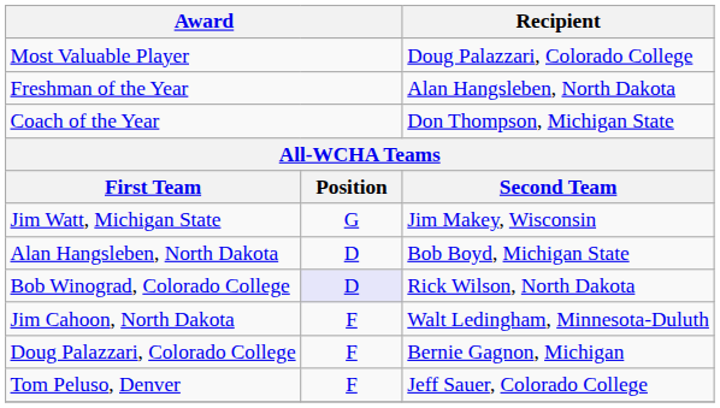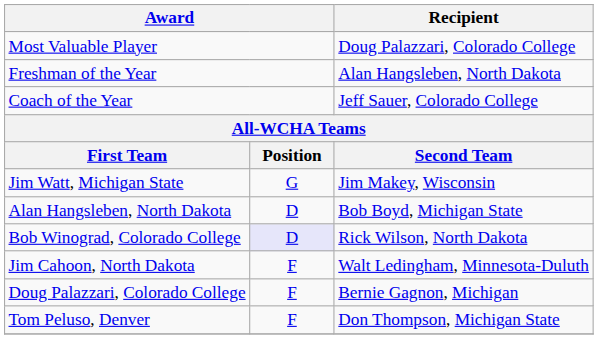Coach of the Year | Recipient: Don Thompson, Michigan State -> Jeff Sauer, Colorado College
Tom Peluso, Denver | Recipient: Jeff Sauer, Colorado College -> Don Thompson, Michigan State
